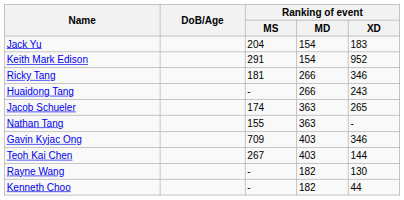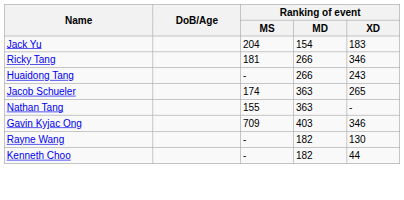- row: Keith Mark Edison | 291 | 154 | 952
- row: Teoh Kai Chen | 267 | 403 | 144
